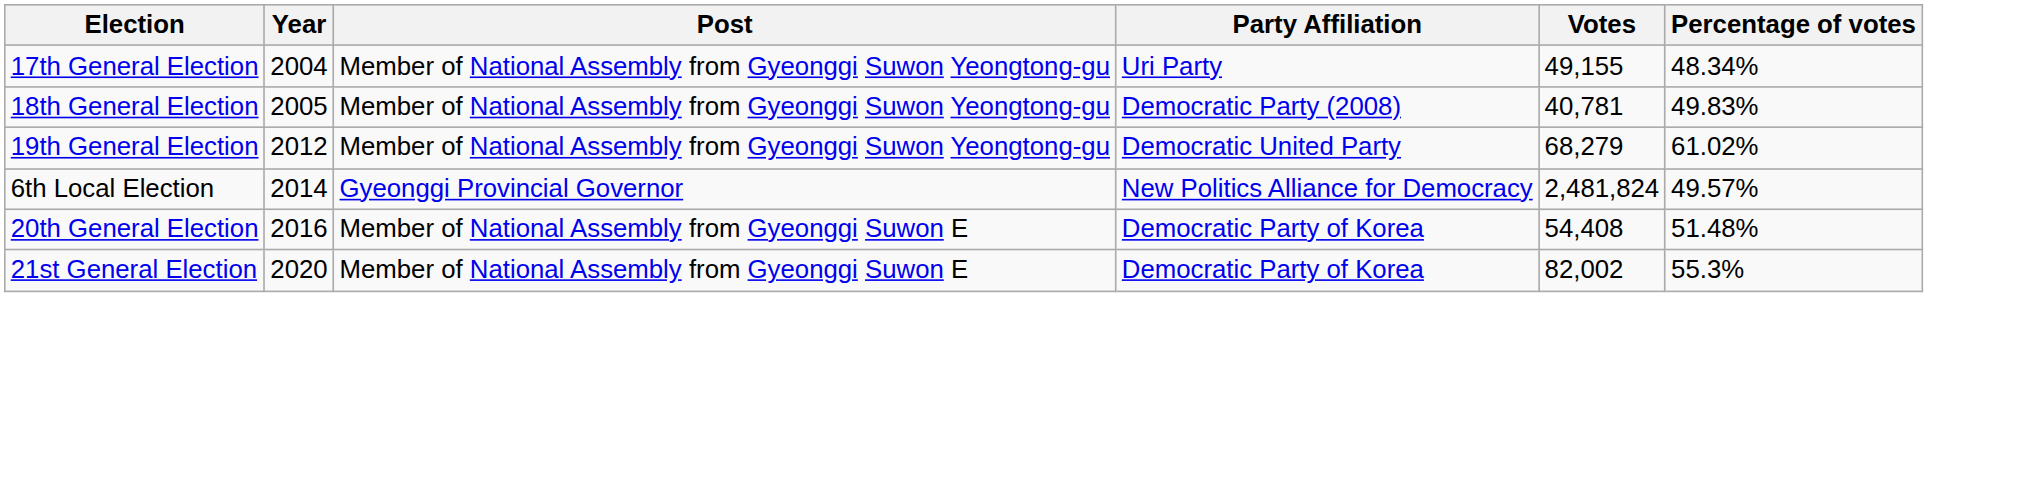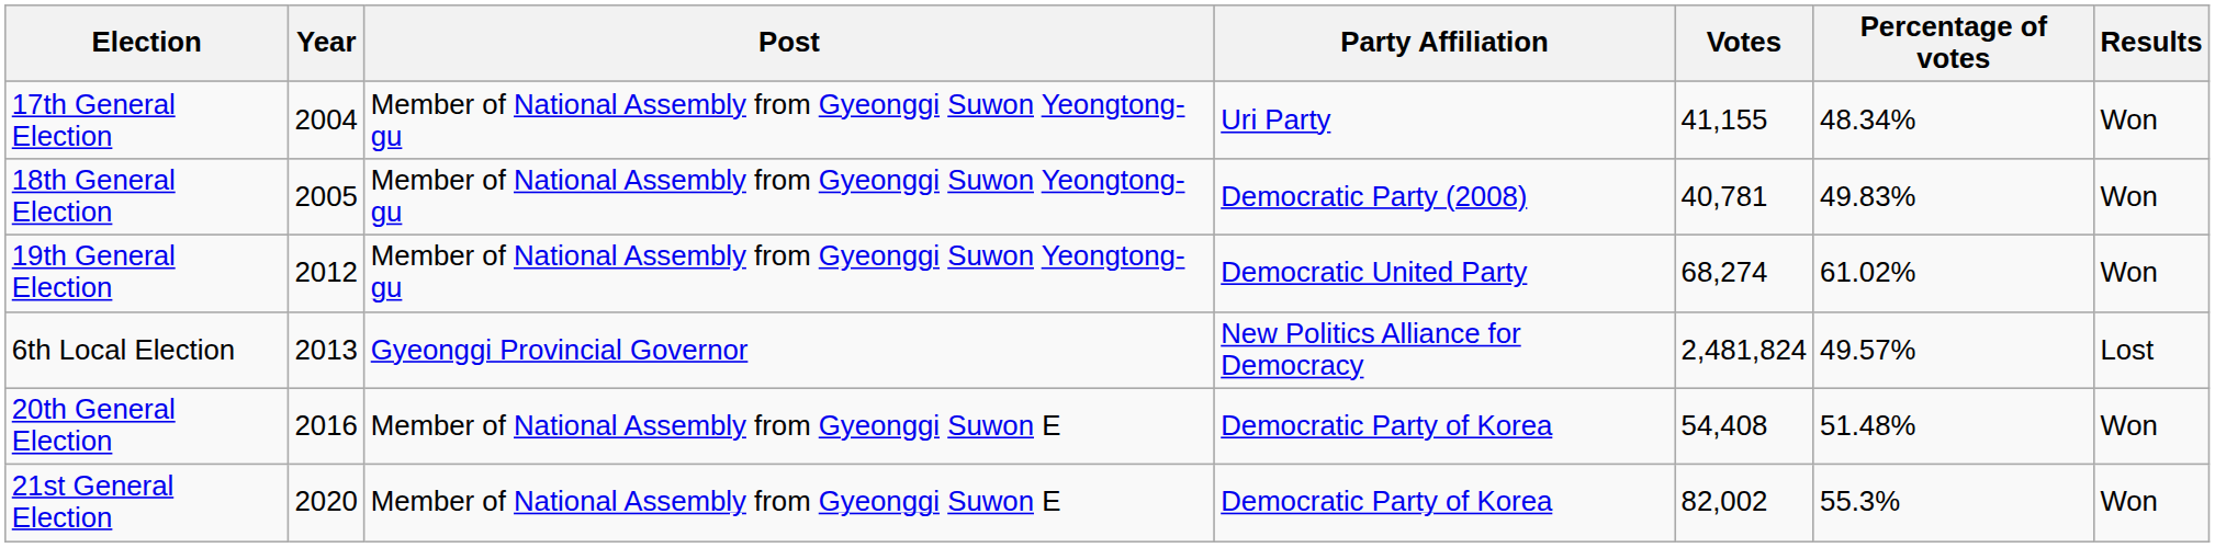+ column: Results | Won | Won | Won | Lost | Won | Won
17th General Election | Votes: 49,155 -> 41,155
19th General Election | Votes: 68,279 -> 68,274
6th Local Election | Year: 2014 -> 2013
